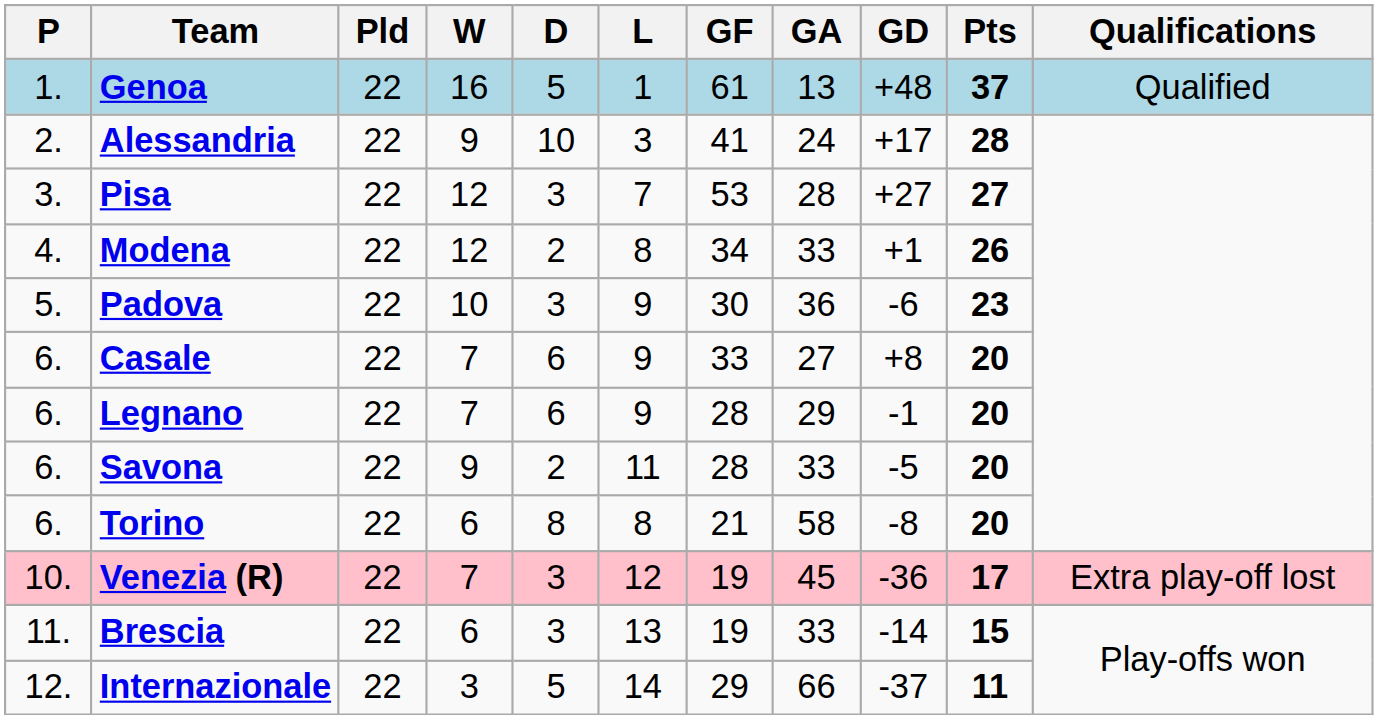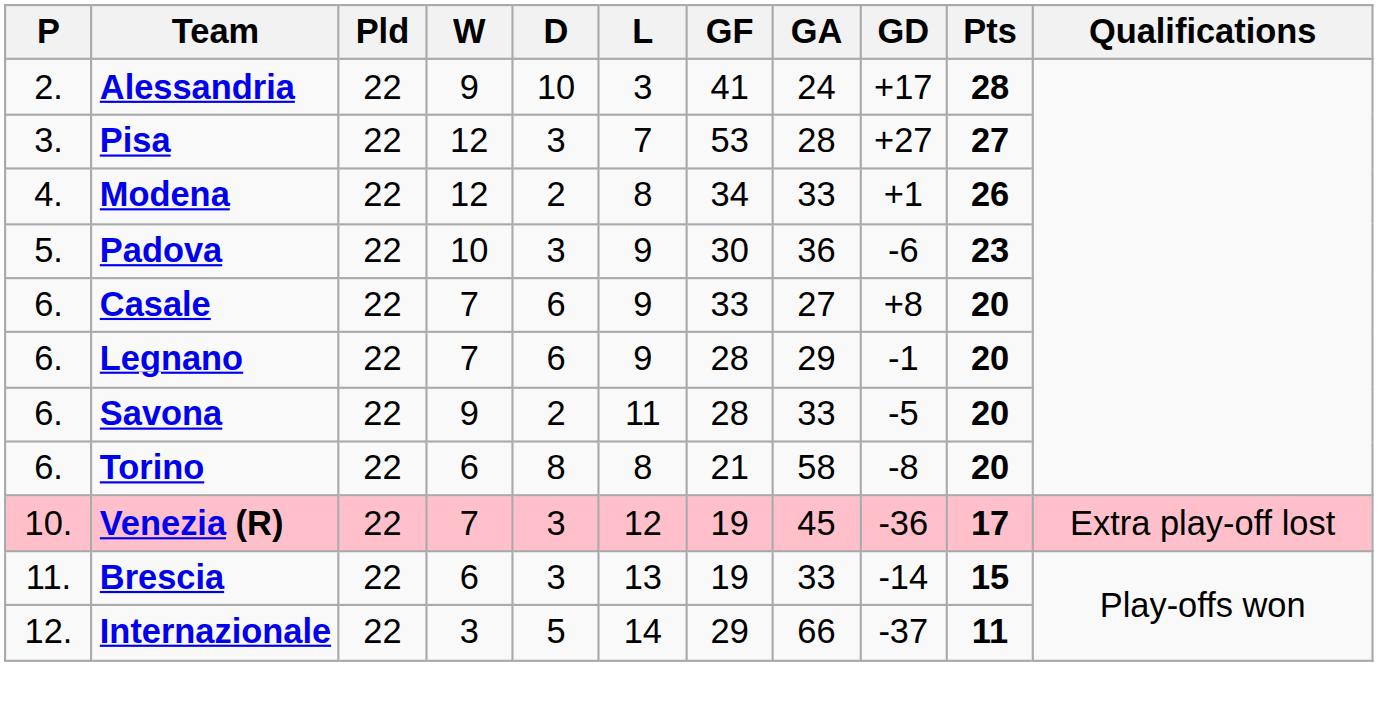- row: 1. | Genoa | 22 | 16 | 5 | 1 | 61 | 13 | +48 | 37 | Qualified
